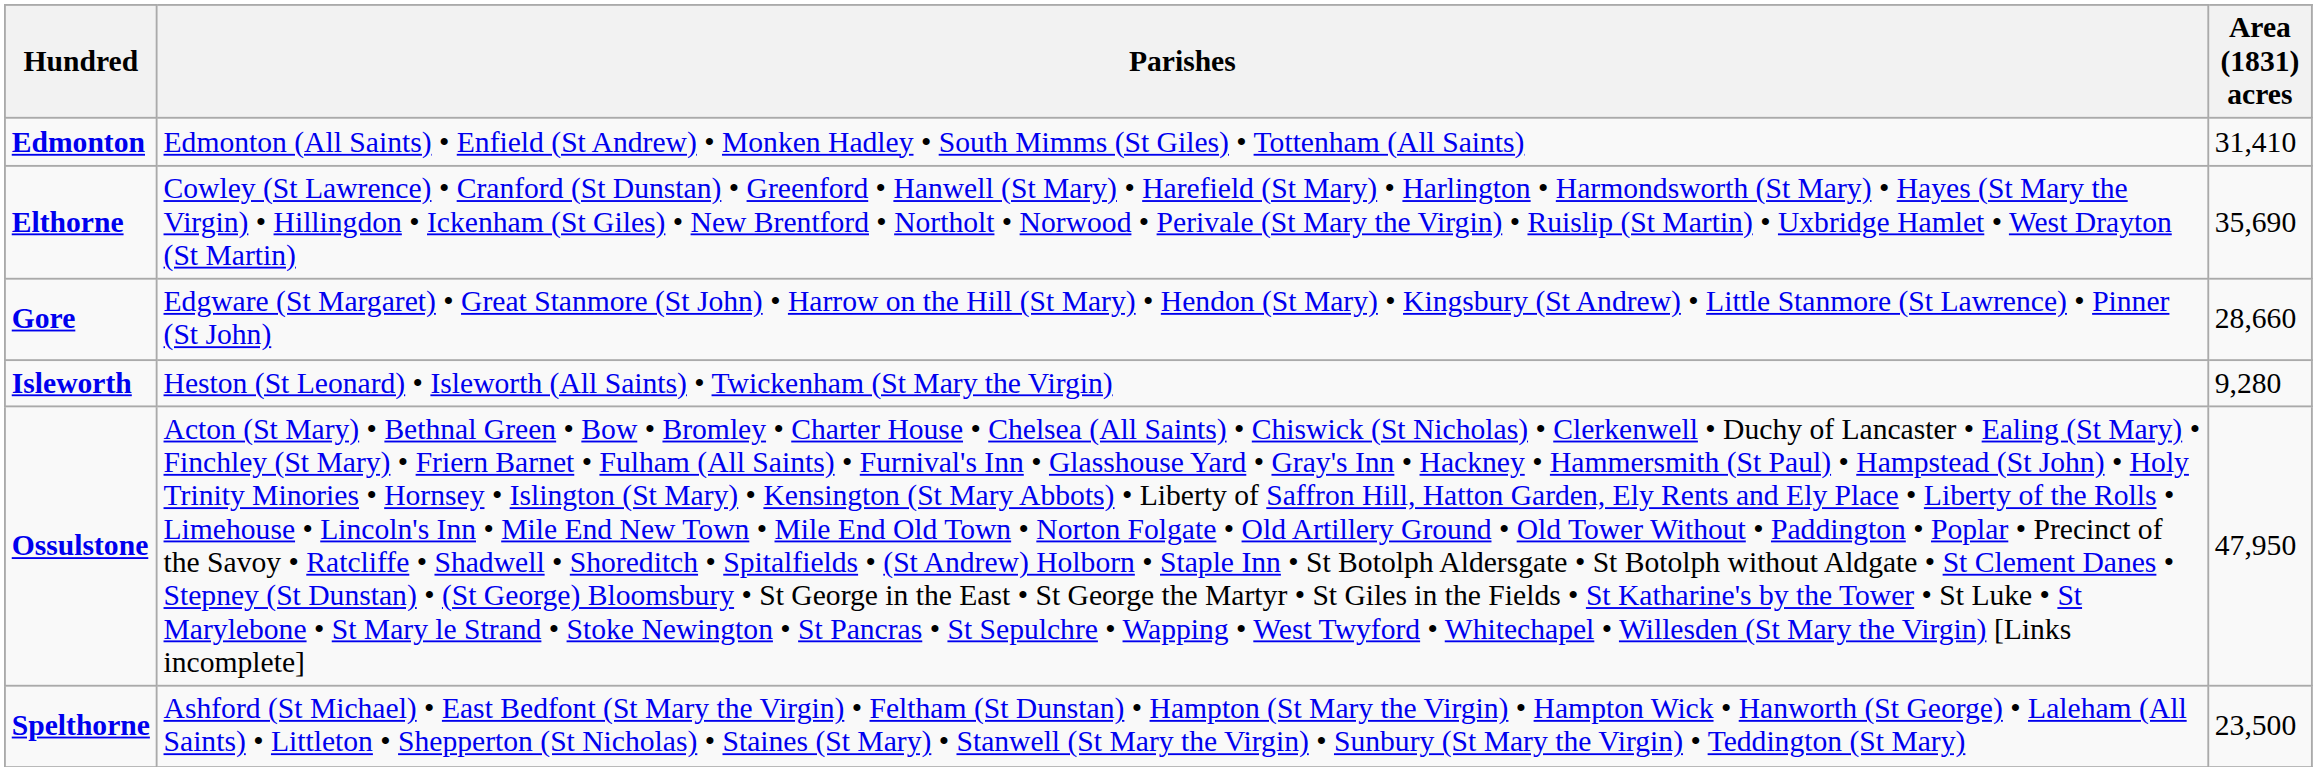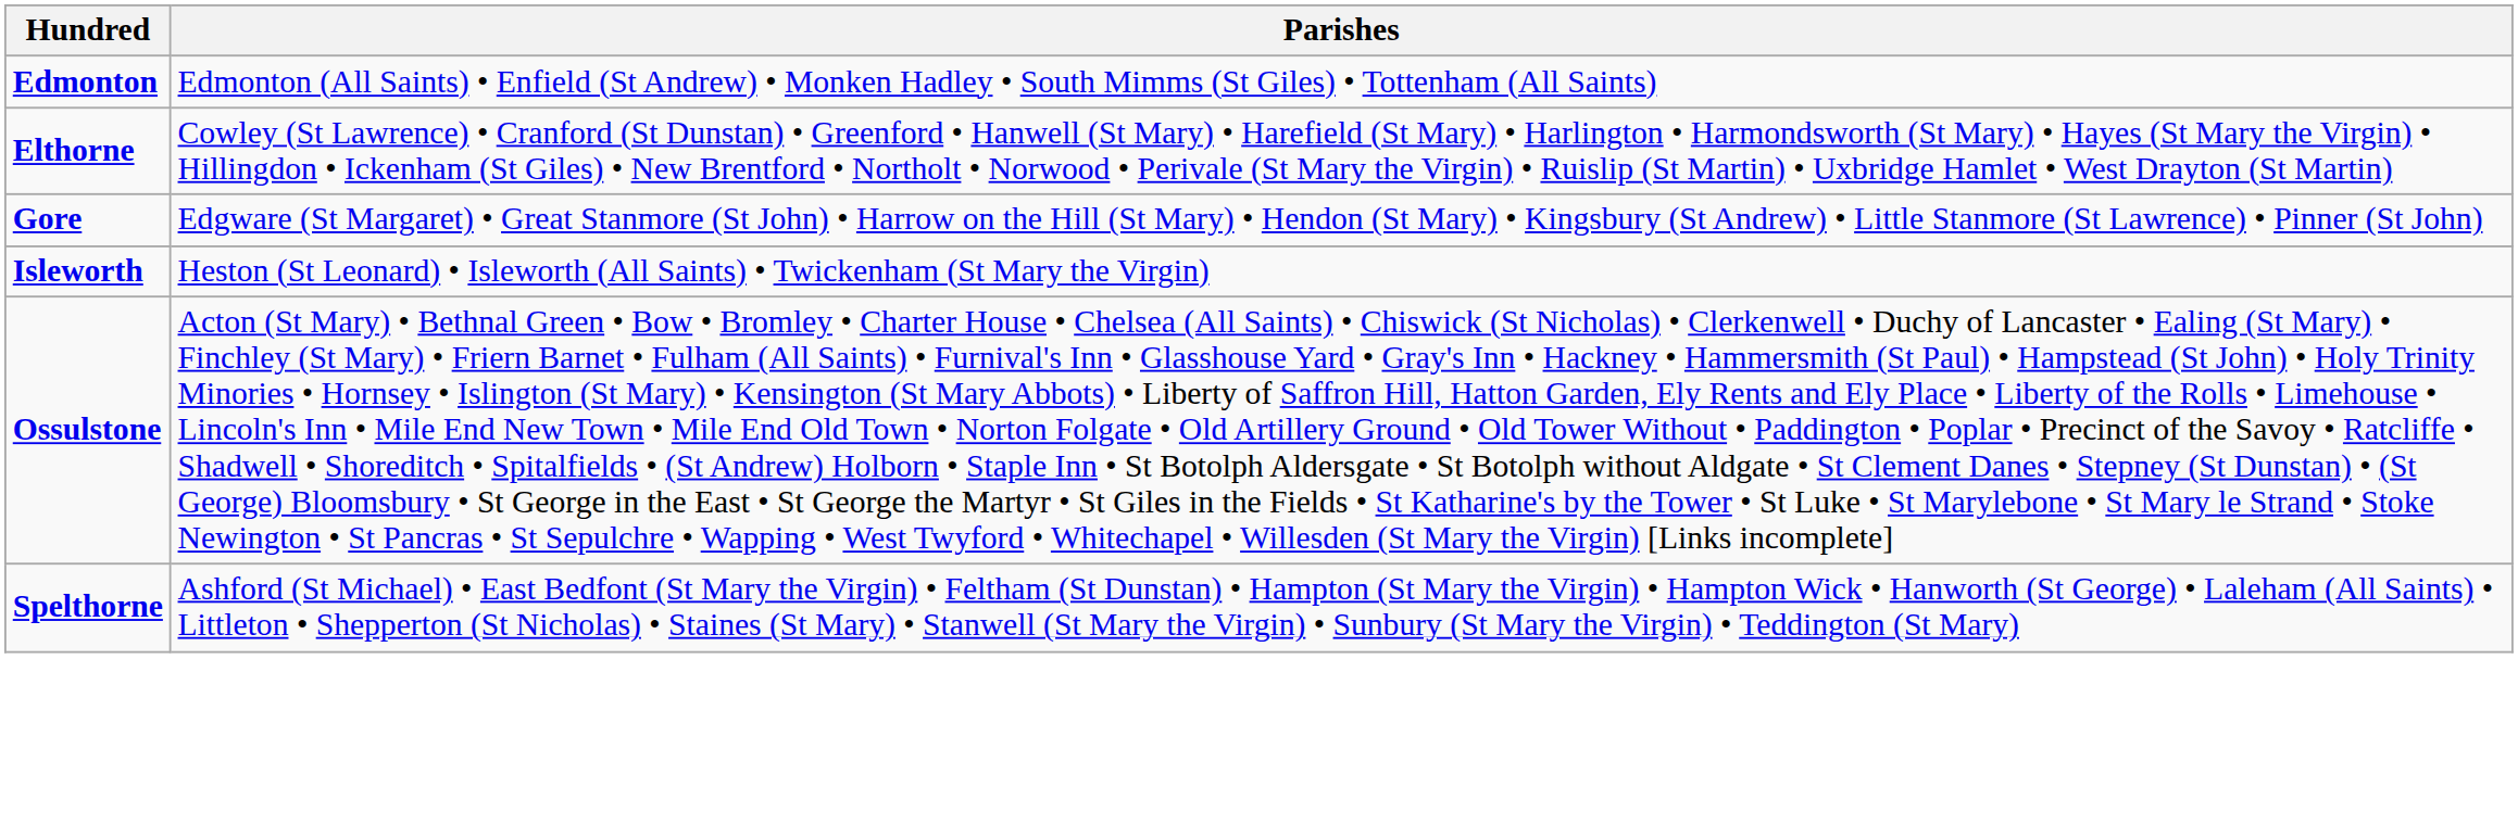- column: Area (1831) acres | 31,410 | 35,690 | 28,660 | 9,280 | 47,950 | 23,500
